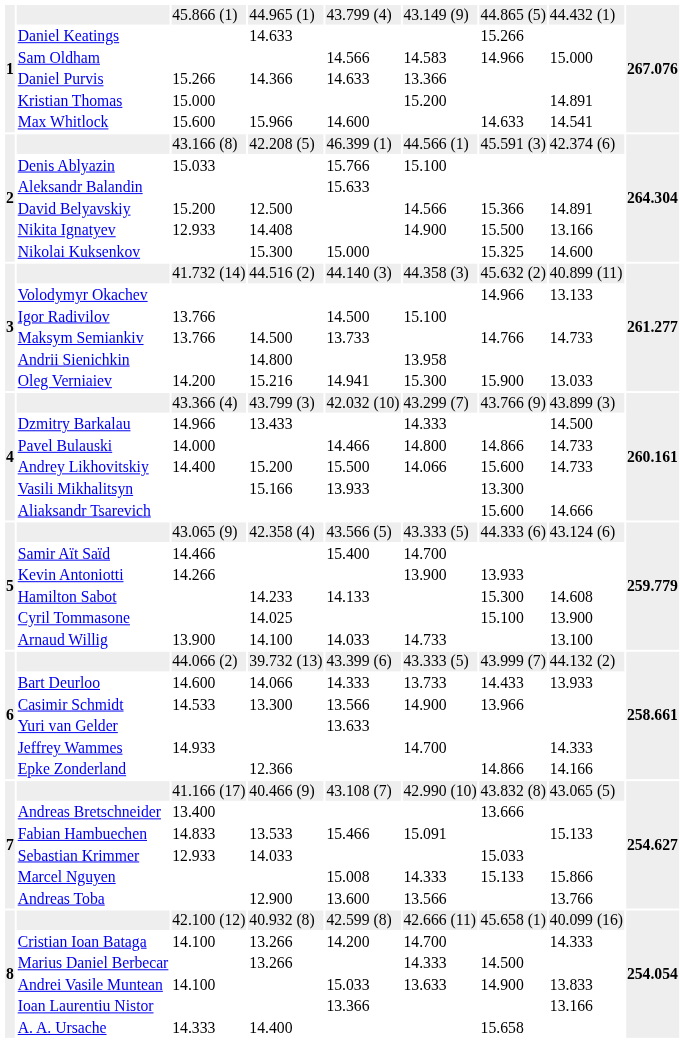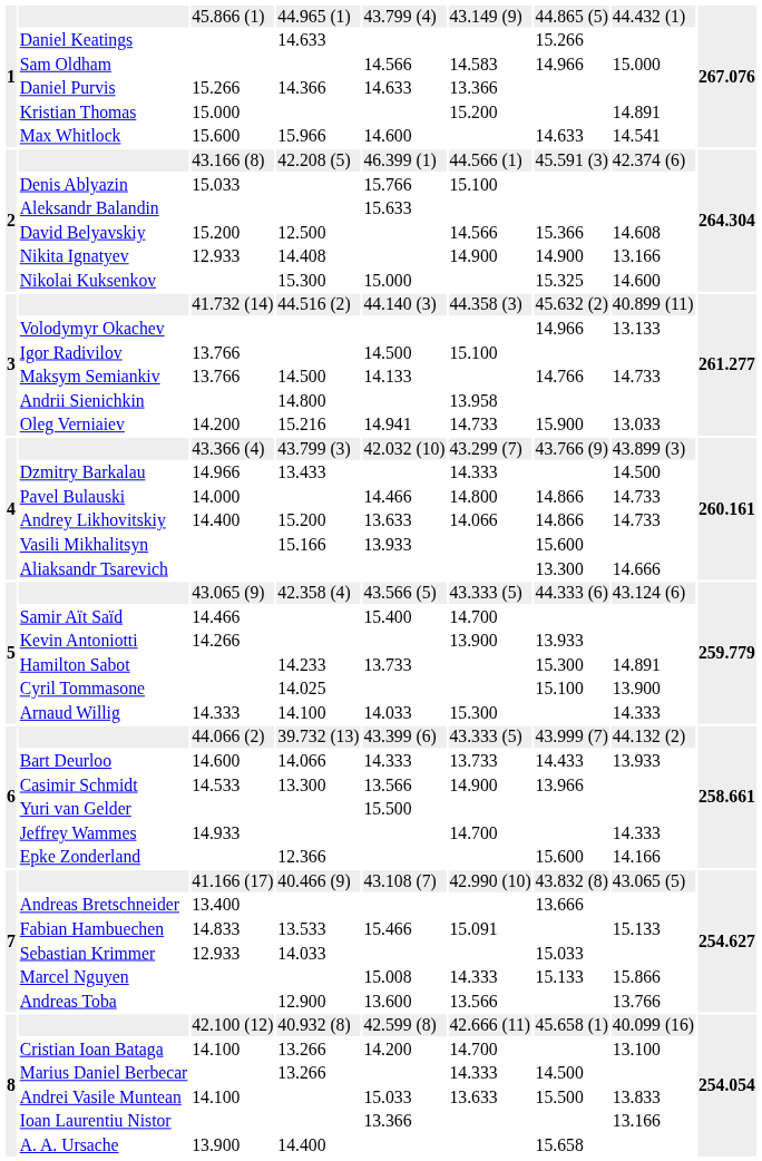David Belyavskiy | column 8: 14.891 -> 14.608
Nikita Ignatyev | column 7: 15.500 -> 14.900
Maksym Semiankiv | column 5: 13.733 -> 14.133
Oleg Verniaiev | column 6: 15.300 -> 14.733
Andrey Likhovitskiy | column 5: 15.500 -> 13.633
Andrey Likhovitskiy | column 7: 15.600 -> 14.866
Vasili Mikhalitsyn | column 7: 13.300 -> 15.600
Aliaksandr Tsarevich | column 7: 15.600 -> 13.300
Hamilton Sabot | column 5: 14.133 -> 13.733
Hamilton Sabot | column 8: 14.608 -> 14.891
Arnaud Willig | column 3: 13.900 -> 14.333
Arnaud Willig | column 6: 14.733 -> 15.300
Arnaud Willig | column 8: 13.100 -> 14.333
Yuri van Gelder | column 5: 13.633 -> 15.500
Epke Zonderland | column 7: 14.866 -> 15.600
Cristian Ioan Bataga | column 8: 14.333 -> 13.100
Andrei Vasile Muntean | column 7: 14.900 -> 15.500
A. A. Ursache | column 3: 14.333 -> 13.900
